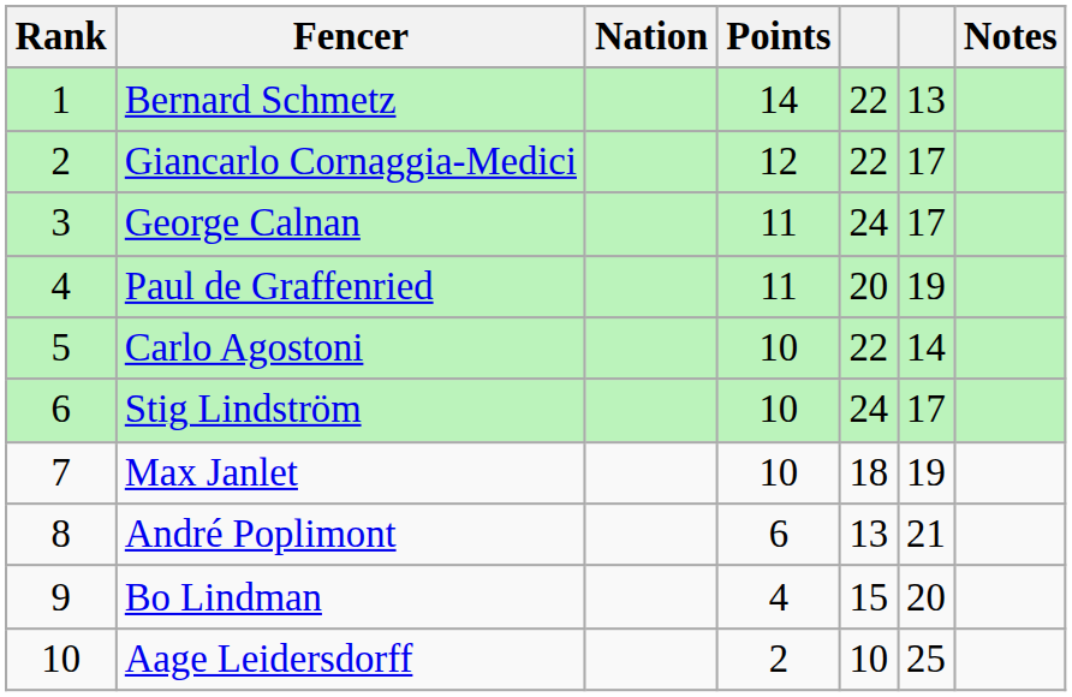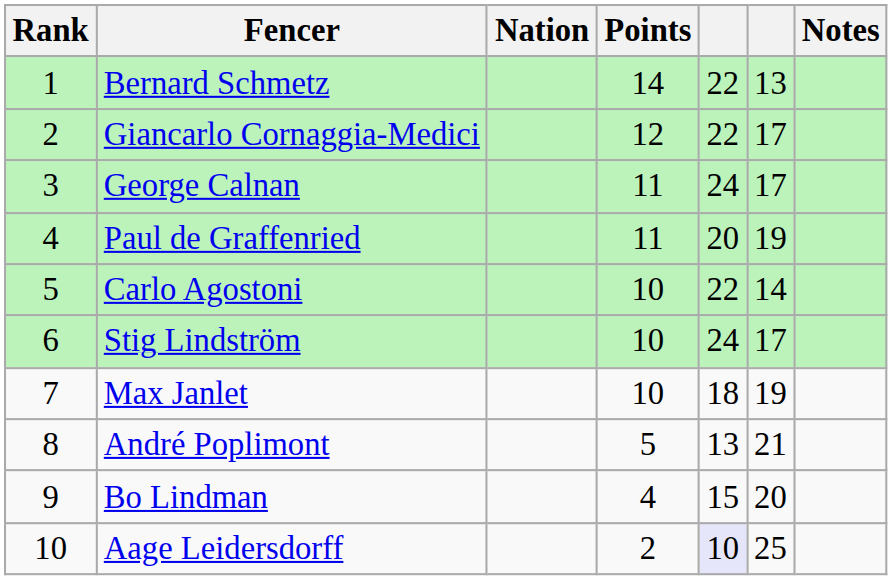André Poplimont | Points: 6 -> 5
Aage Leidersdorff | column 5: no background -> lavender background
